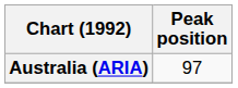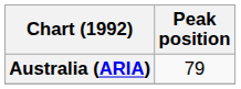Australia (ARIA) | Peak position: 97 -> 79
